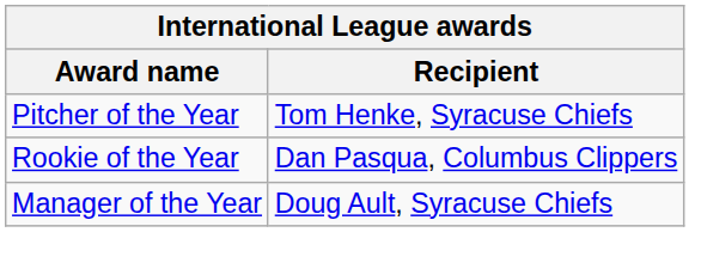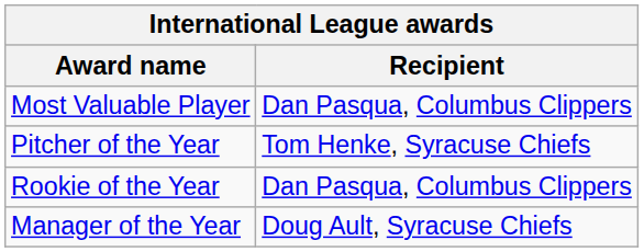+ row: Most Valuable Player | Dan Pasqua, Columbus Clippers
